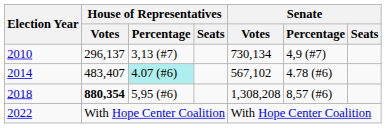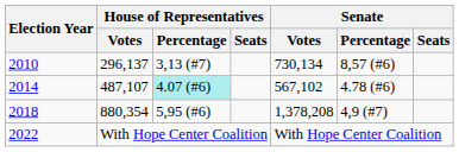2010 | Senate / Percentage: 4,9 (#7) -> 8,57 (#6)
2014 | House of Representatives / Votes: 483,407 -> 487,107
2018 | House of Representatives / Votes: bold -> normal
2018 | Senate / Votes: 1,308,208 -> 1,378,208
2018 | Senate / Percentage: 8,57 (#6) -> 4,9 (#7)
